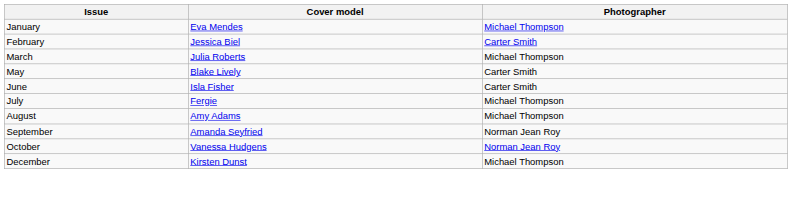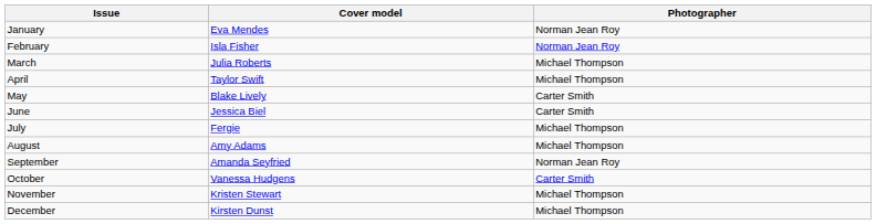January | Photographer: Michael Thompson -> Norman Jean Roy
February | Cover model: Jessica Biel -> Isla Fisher
February | Photographer: Carter Smith -> Norman Jean Roy
+ row: April | Taylor Swift | Michael Thompson
June | Cover model: Isla Fisher -> Jessica Biel
October | Photographer: Norman Jean Roy -> Carter Smith
+ row: November | Kristen Stewart | Michael Thompson
